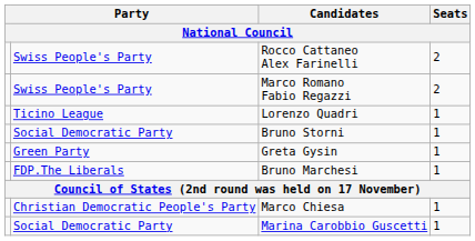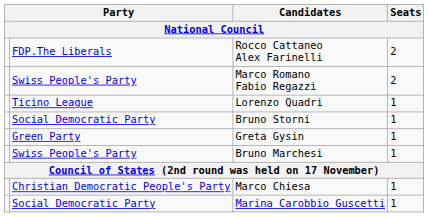Rocco Cattaneo Alex Farinelli | column 2: Swiss People's Party -> FDP.The Liberals
Bruno Marchesi | column 2: FDP.The Liberals -> Swiss People's Party
